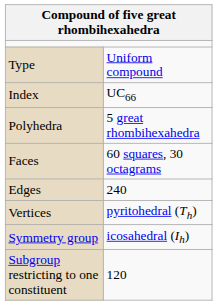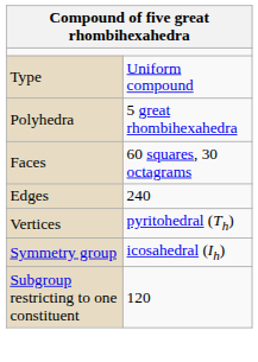- row: Index | UC66
